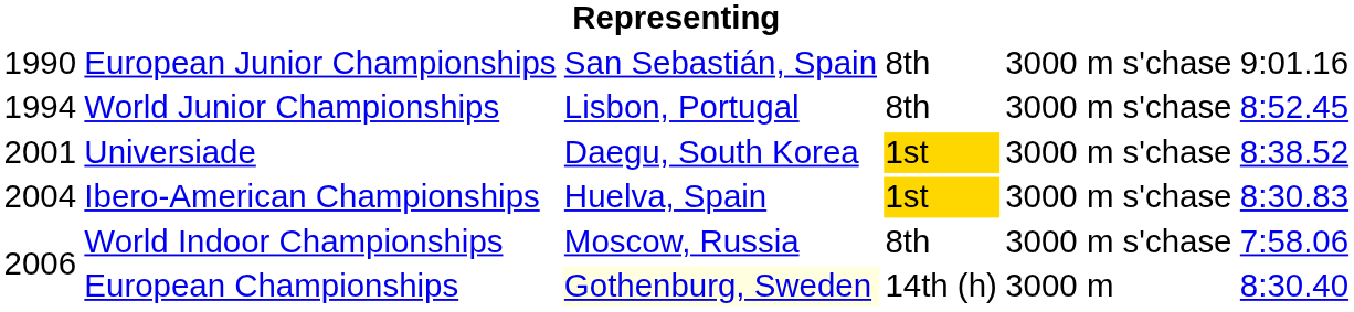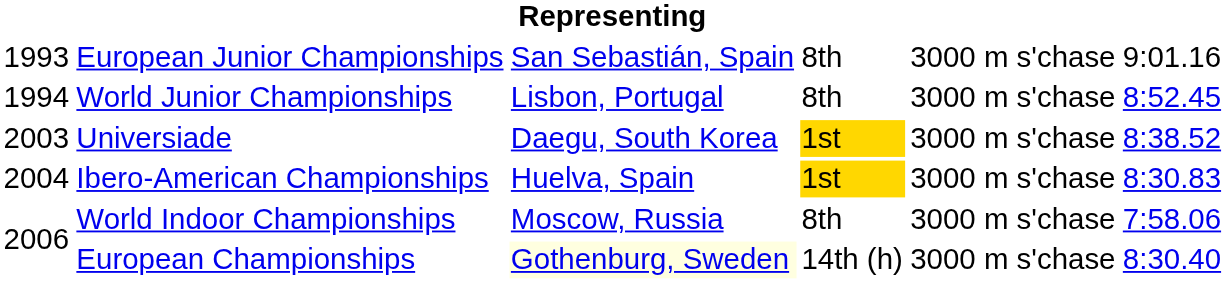European Junior Championships | column 1: 1990 -> 1993
Universiade | column 1: 2001 -> 2003
European Championships | column 5: 3000 m -> 3000 m s'chase
